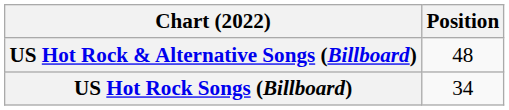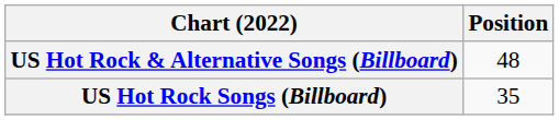US Hot Rock Songs (Billboard) | Position: 34 -> 35
